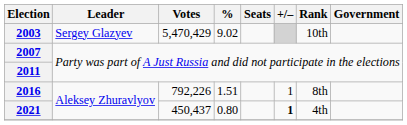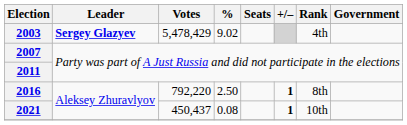2003 | Leader: normal -> bold
2003 | Votes: 5,470,429 -> 5,478,429
2003 | Rank: 10th -> 4th
2016 | Votes: 792,226 -> 792,220
2016 | %: 1.51 -> 2.50
2016 | +/–: normal -> bold
2021 | %: 0.80 -> 0.08
2021 | Rank: 4th -> 10th
